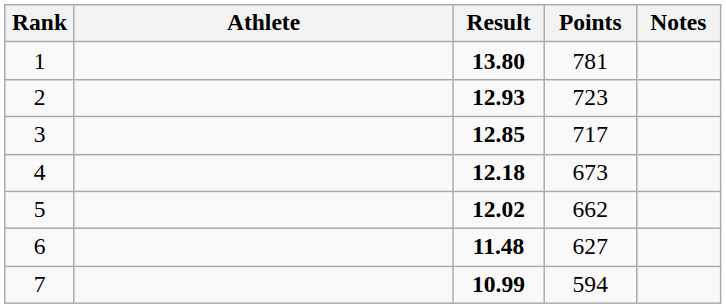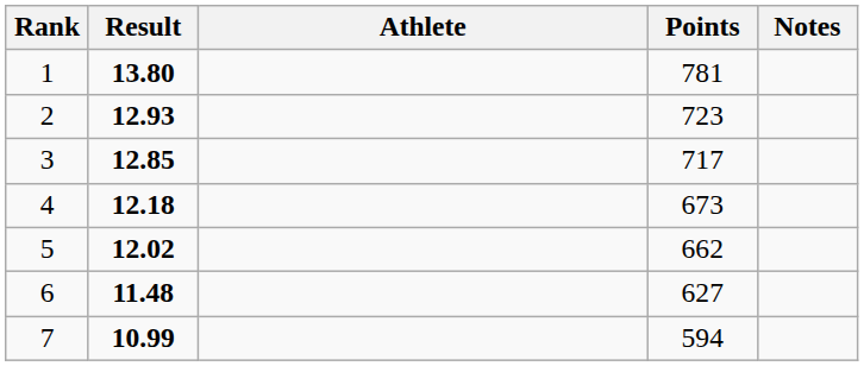columns swapped: Athlete <-> Result
